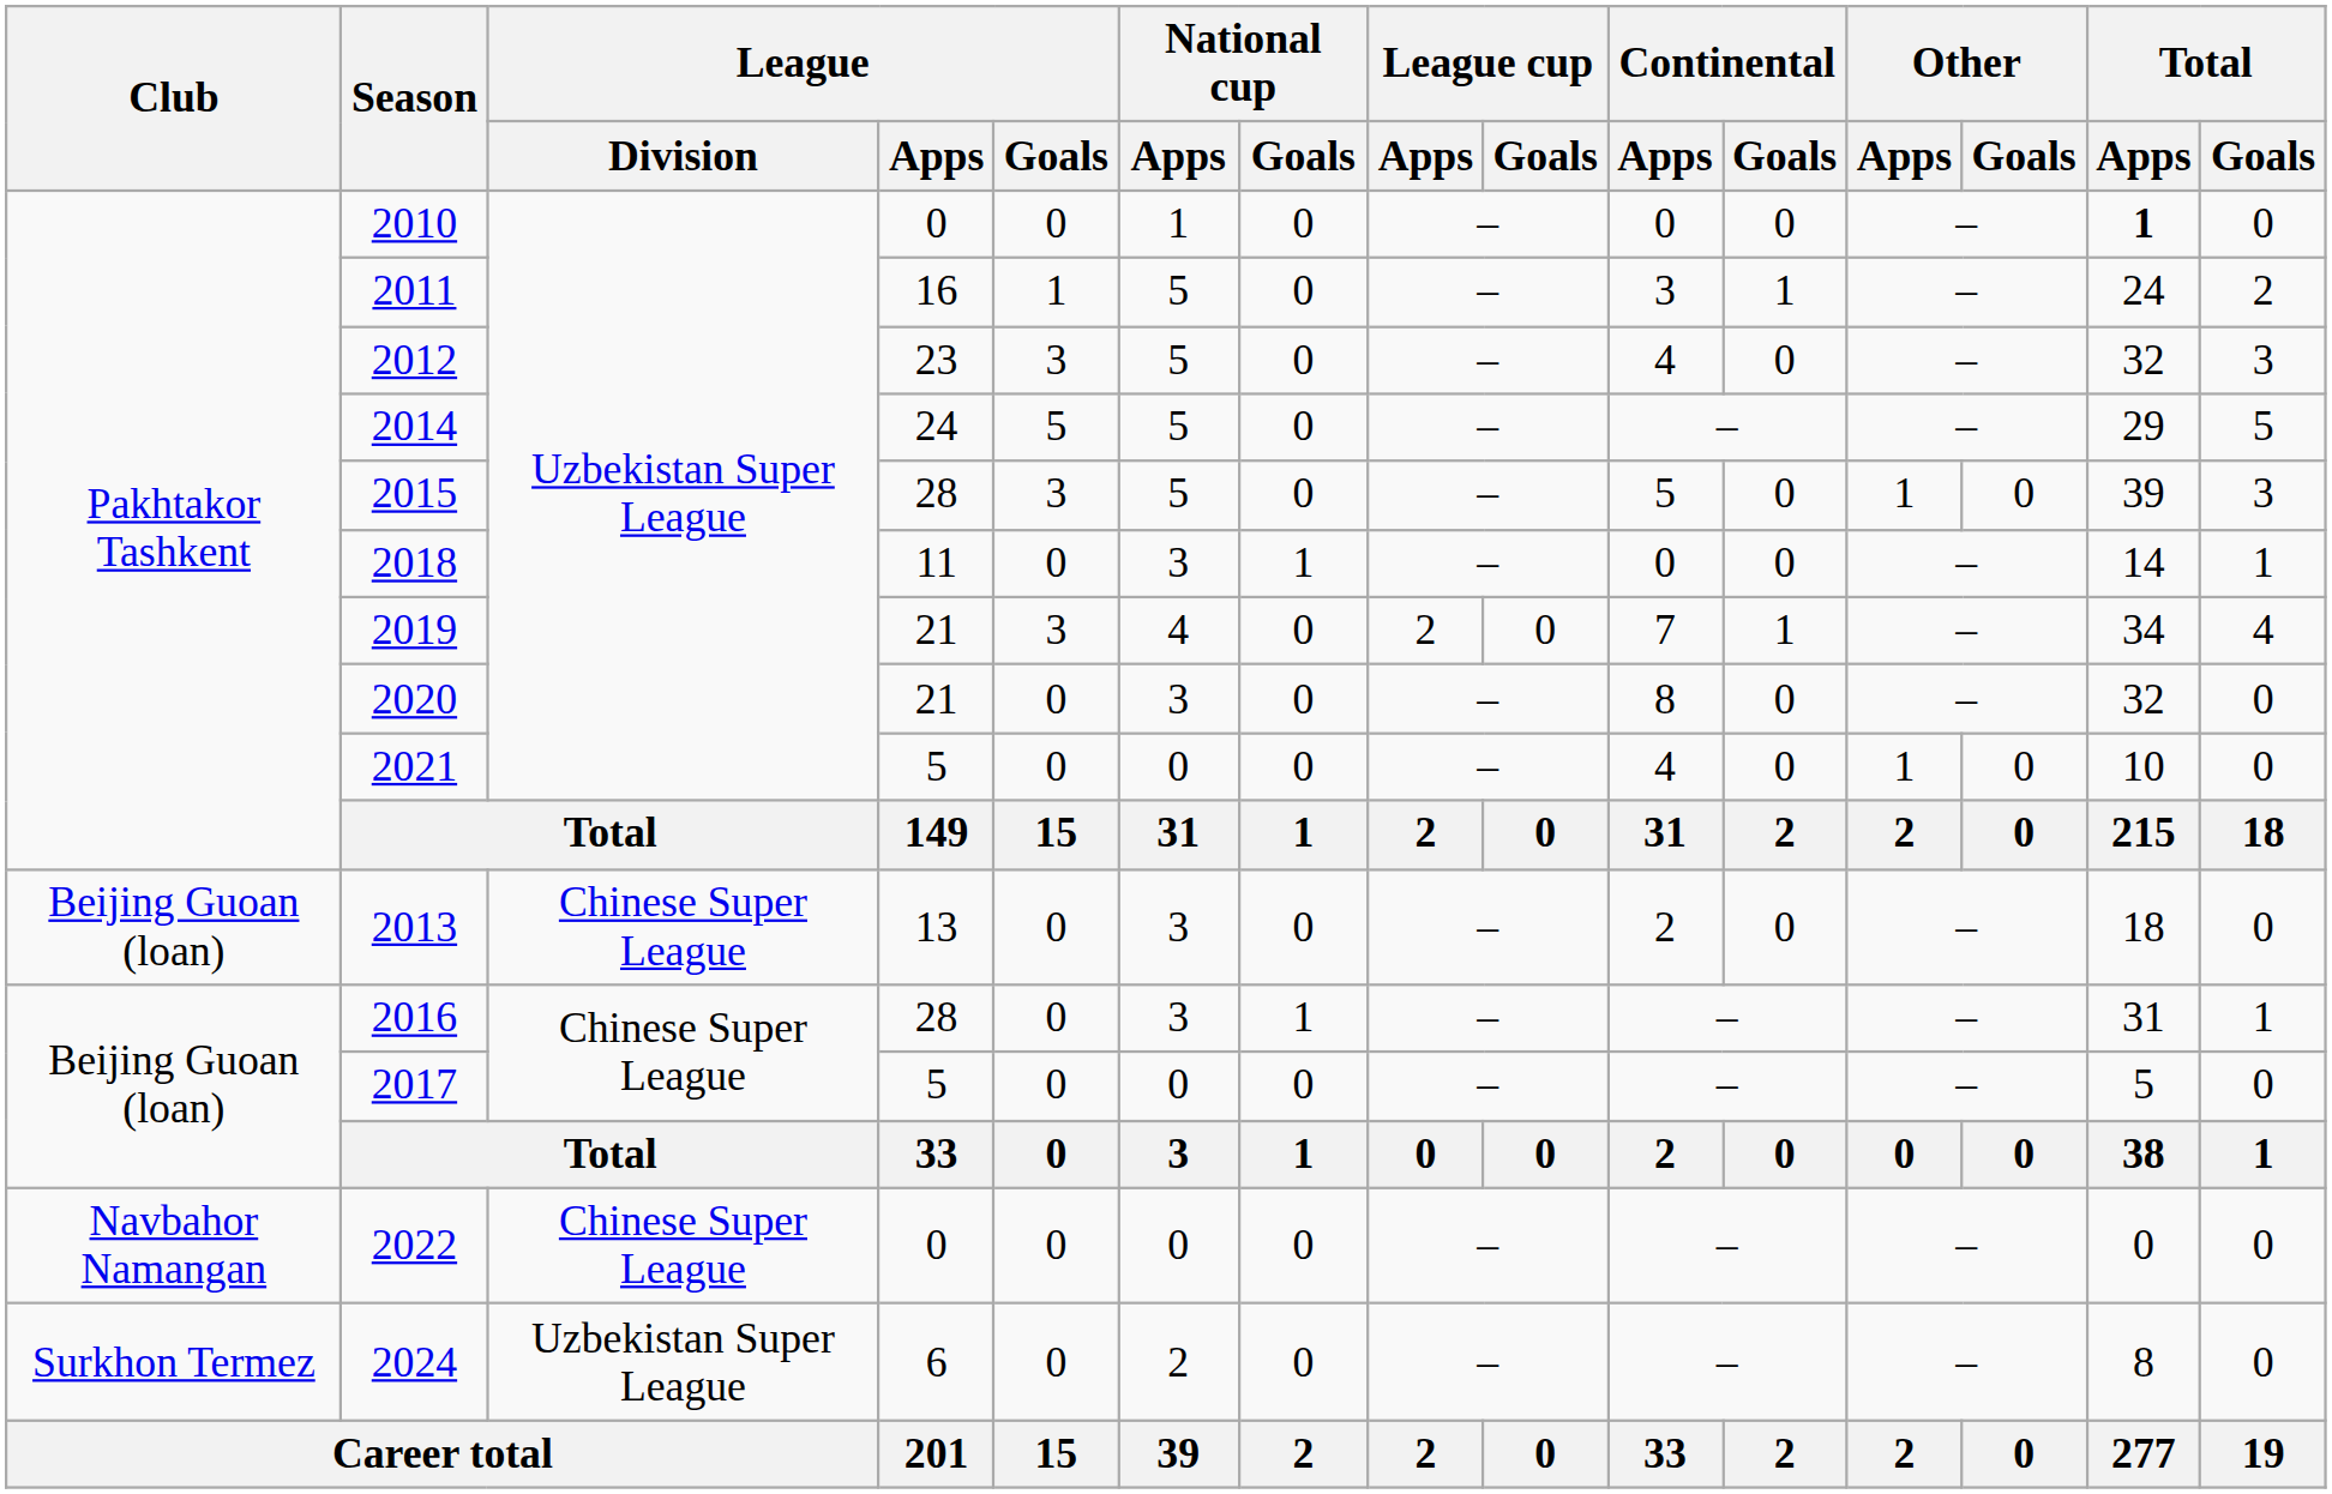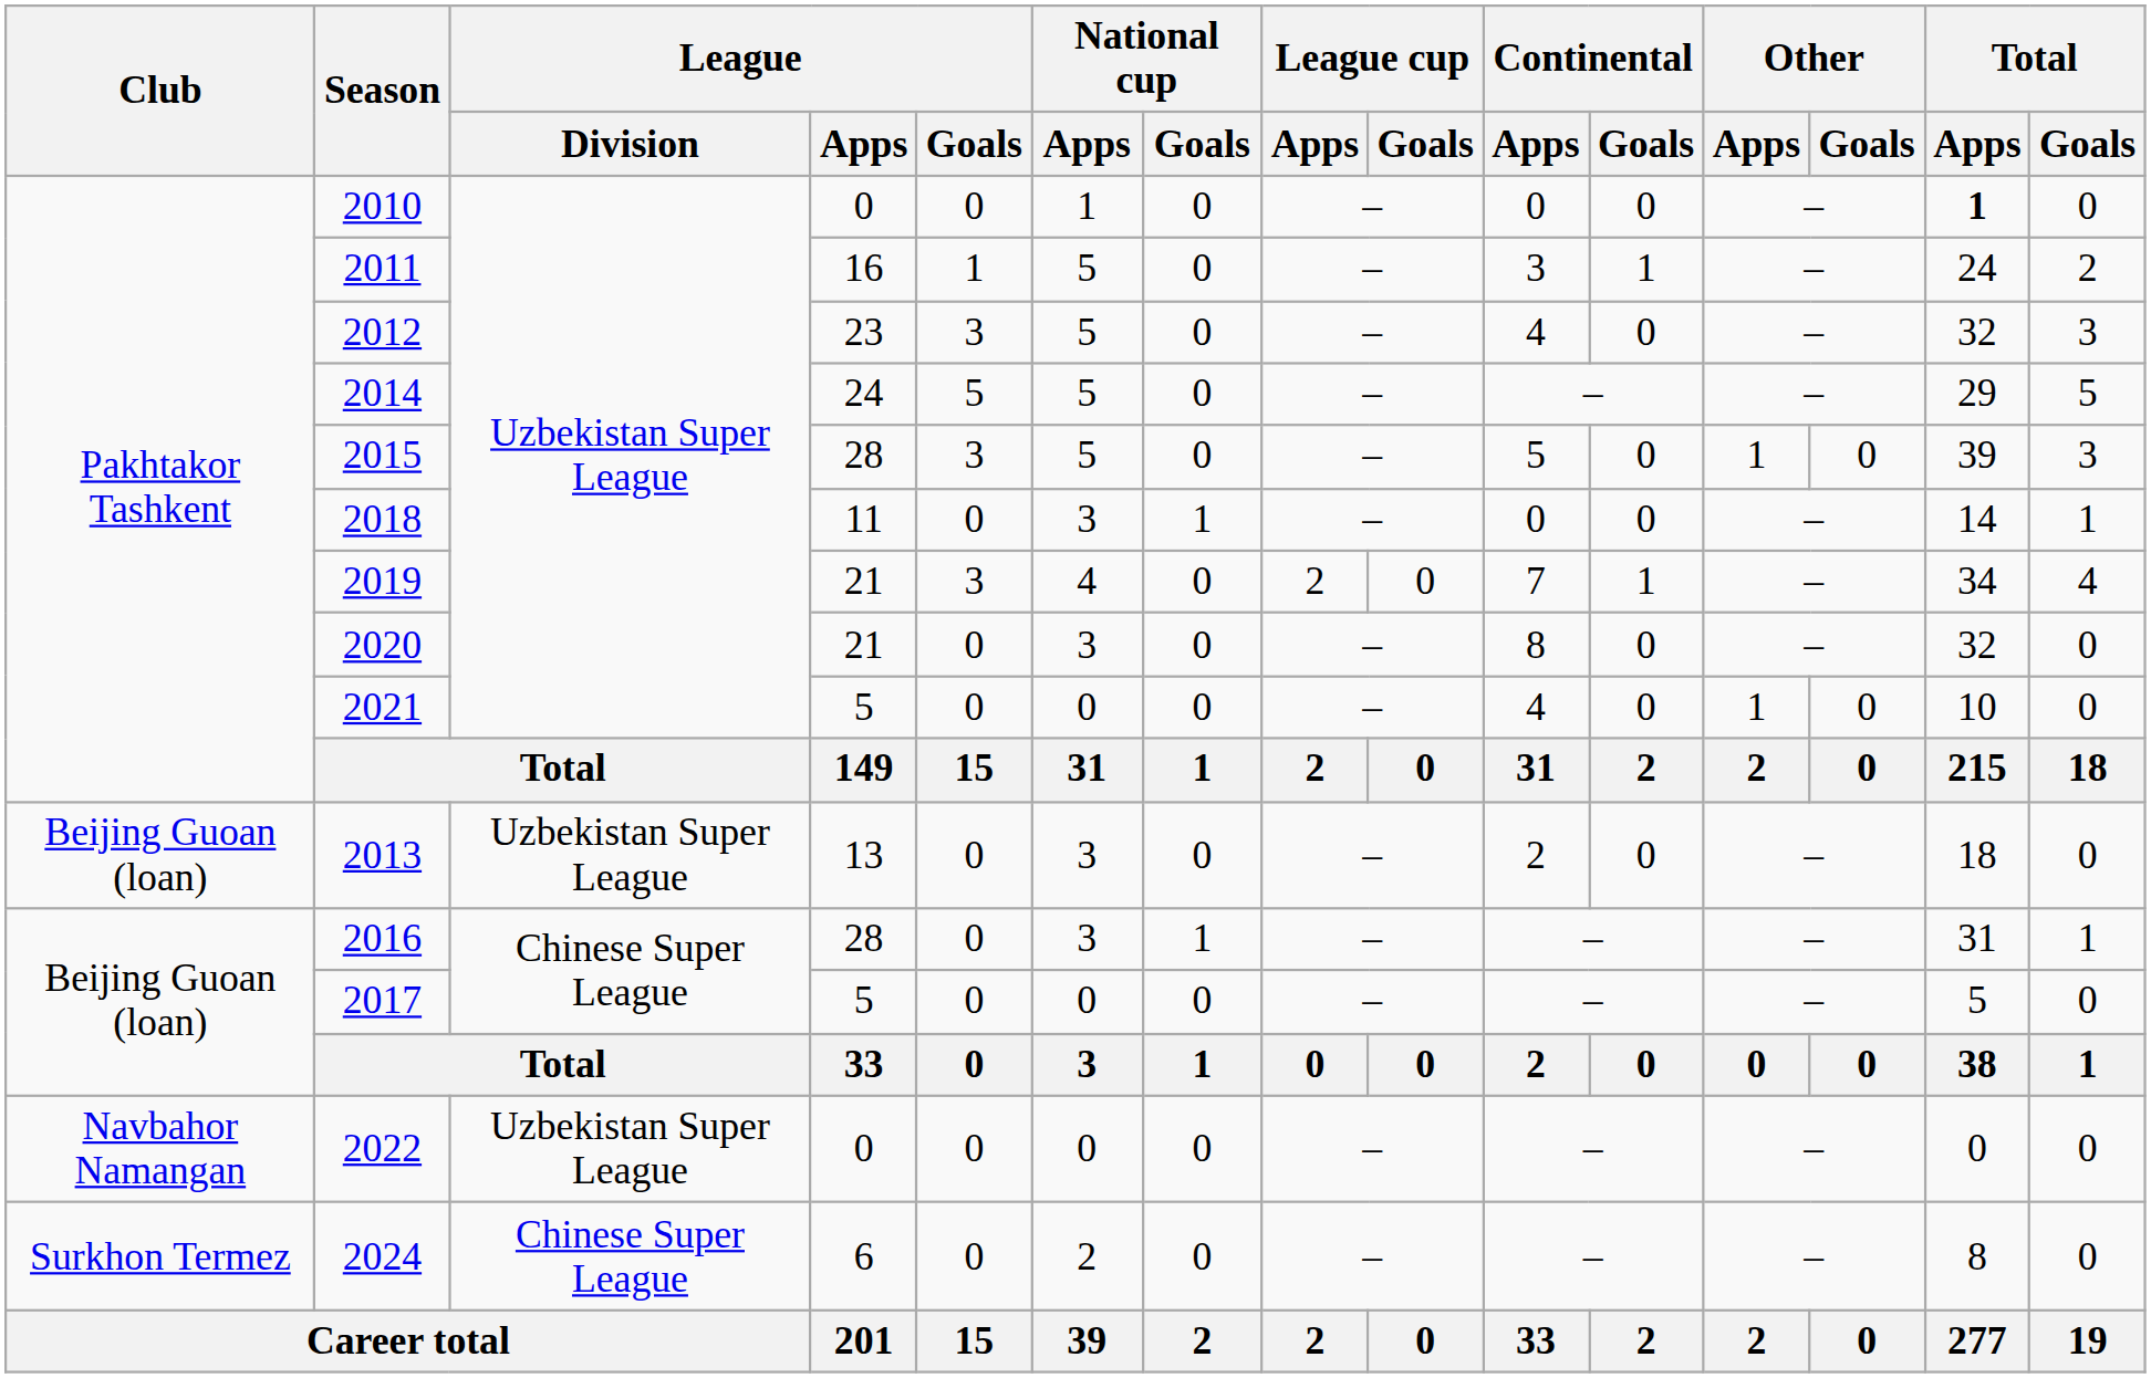2013 | League / Division: Chinese Super League -> Uzbekistan Super League
2022 | League / Division: Chinese Super League -> Uzbekistan Super League
2024 | League / Division: Uzbekistan Super League -> Chinese Super League
